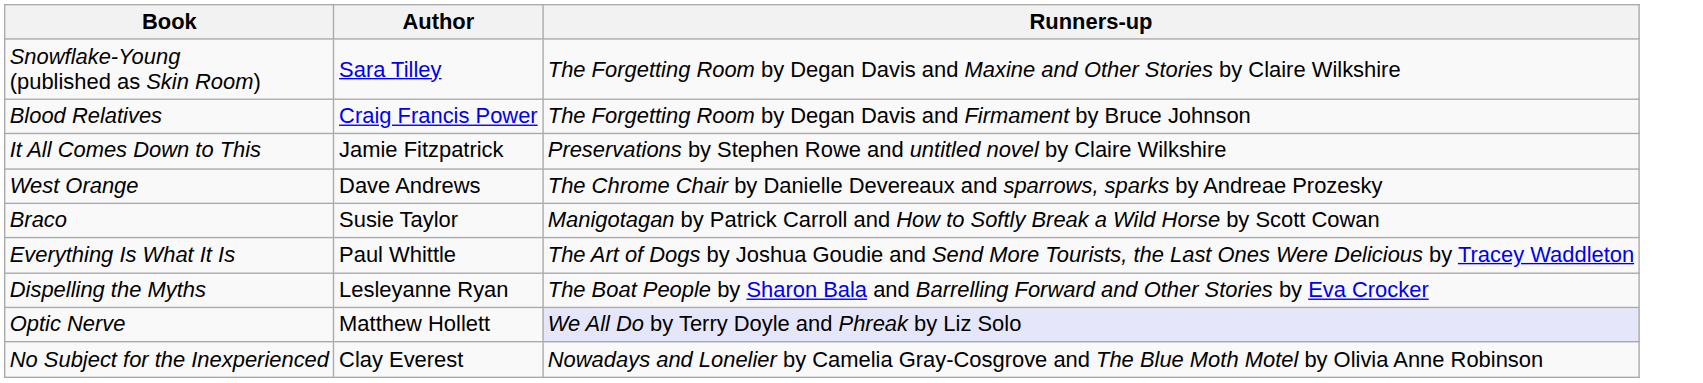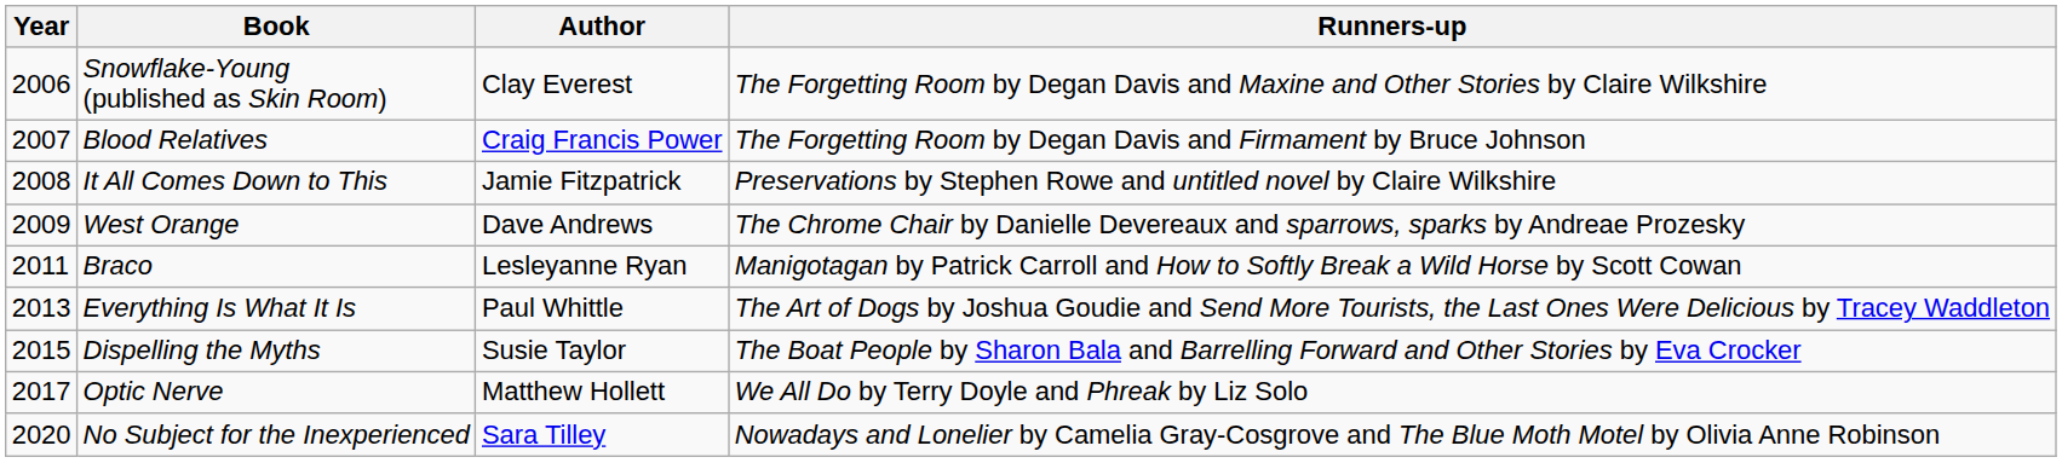+ column: Year | 2006 | 2007 | 2008 | 2009 | 2011 | 2013 | 2015 | 2017 | 2020
Snowflake-Young (published as Skin Room) | Author: Sara Tilley -> Clay Everest
Braco | Author: Susie Taylor -> Lesleyanne Ryan
Dispelling the Myths | Author: Lesleyanne Ryan -> Susie Taylor
Optic Nerve | Runners-up: lavender background -> no background
No Subject for the Inexperienced | Author: Clay Everest -> Sara Tilley
